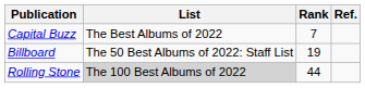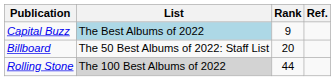Capital Buzz | List: no background -> lightblue background
Capital Buzz | Rank: 7 -> 9
Billboard | Rank: 19 -> 20
